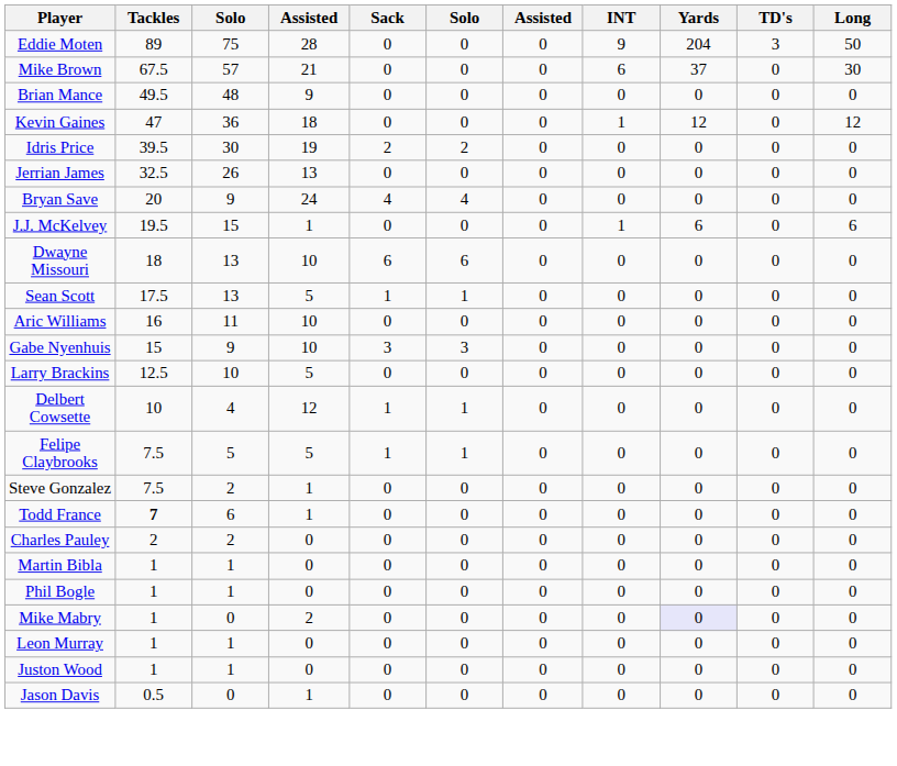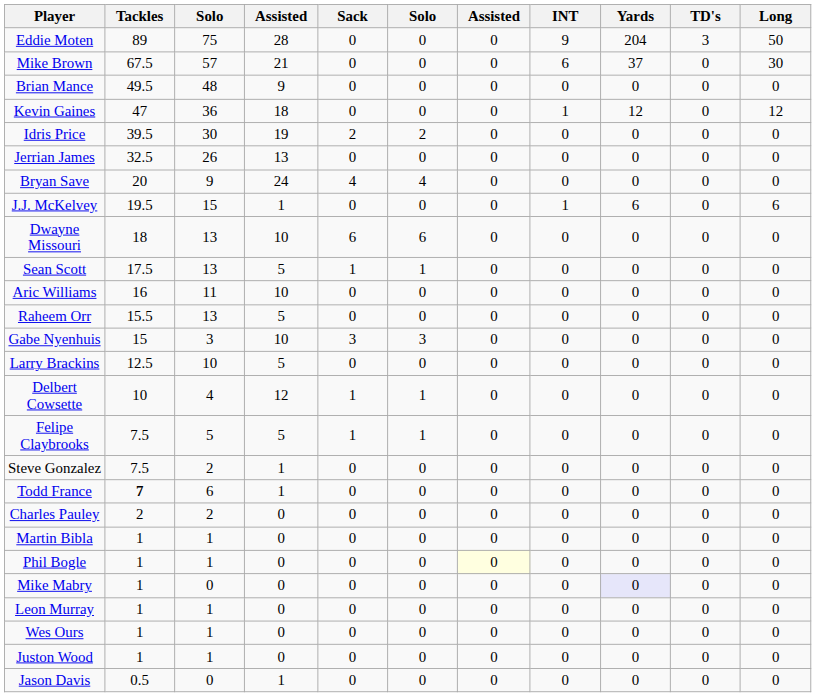+ row: Raheem Orr | 15.5 | 13 | 5 | 0 | 0 | 0 | 0 | 0 | 0 | 0
Gabe Nyenhuis | column 3: 9 -> 3
Phil Bogle | column 7: no background -> lightyellow background
Mike Mabry | column 4: 2 -> 0
+ row: Wes Ours | 1 | 1 | 0 | 0 | 0 | 0 | 0 | 0 | 0 | 0
